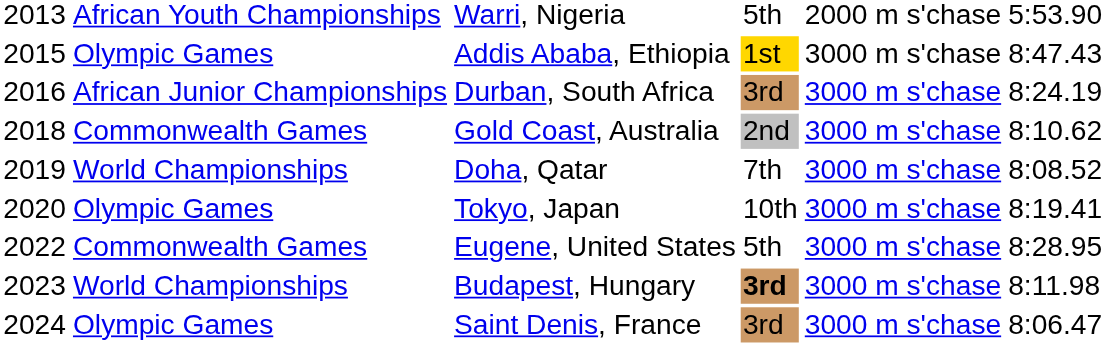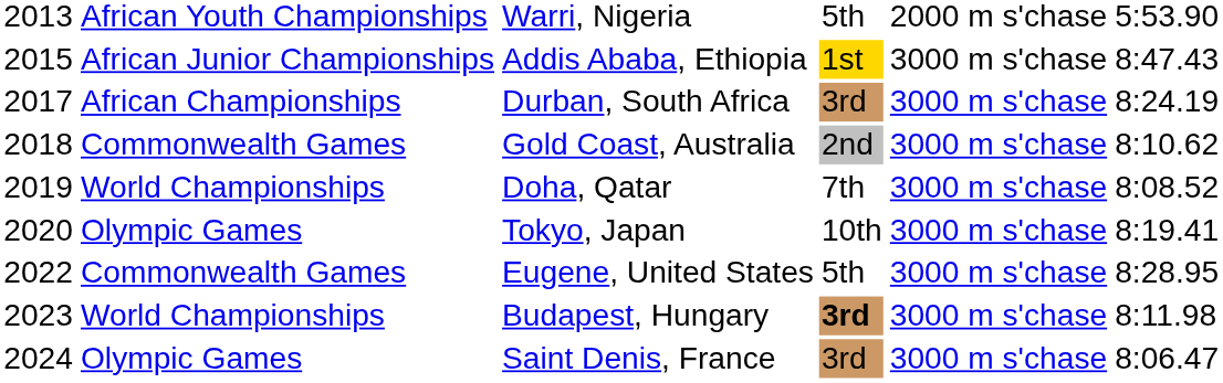Addis Ababa, Ethiopia | column 2: Olympic Games -> African Junior Championships
Durban, South Africa | column 1: 2016 -> 2017
Durban, South Africa | column 2: African Junior Championships -> African Championships
